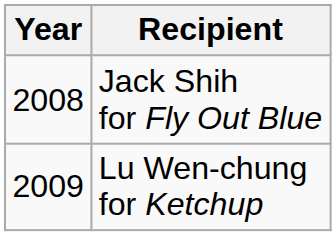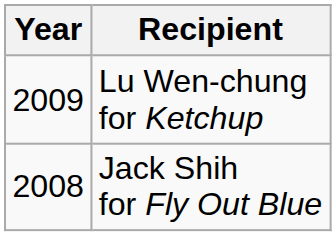rows swapped: Jack Shih for Fly Out Blue <-> Lu Wen-chung for Ketchup
